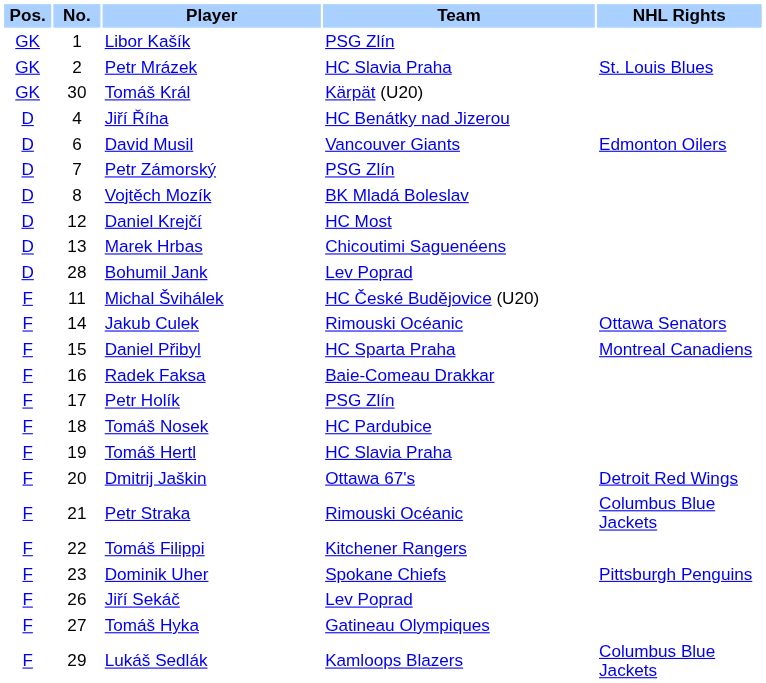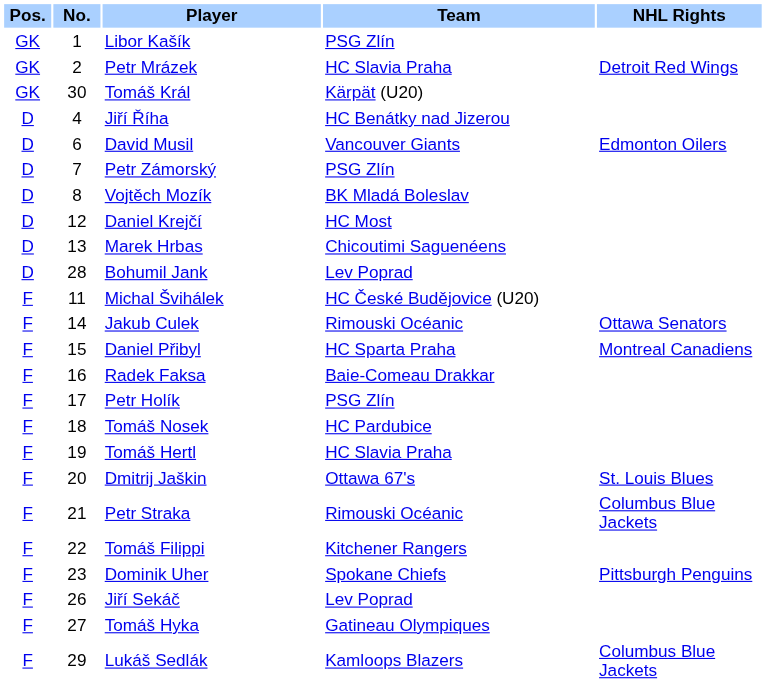Petr Mrázek | NHL Rights: St. Louis Blues -> Detroit Red Wings
Dmitrij Jaškin | NHL Rights: Detroit Red Wings -> St. Louis Blues
